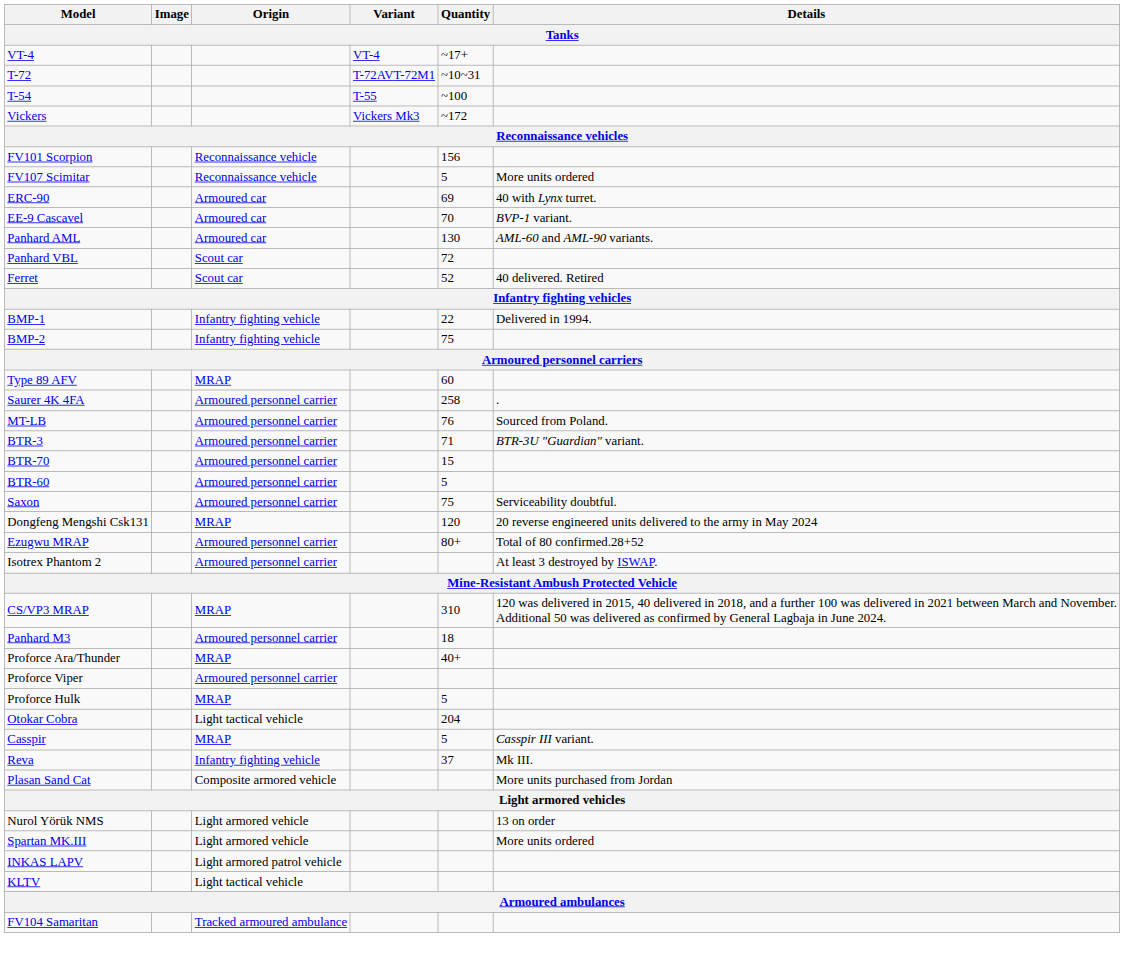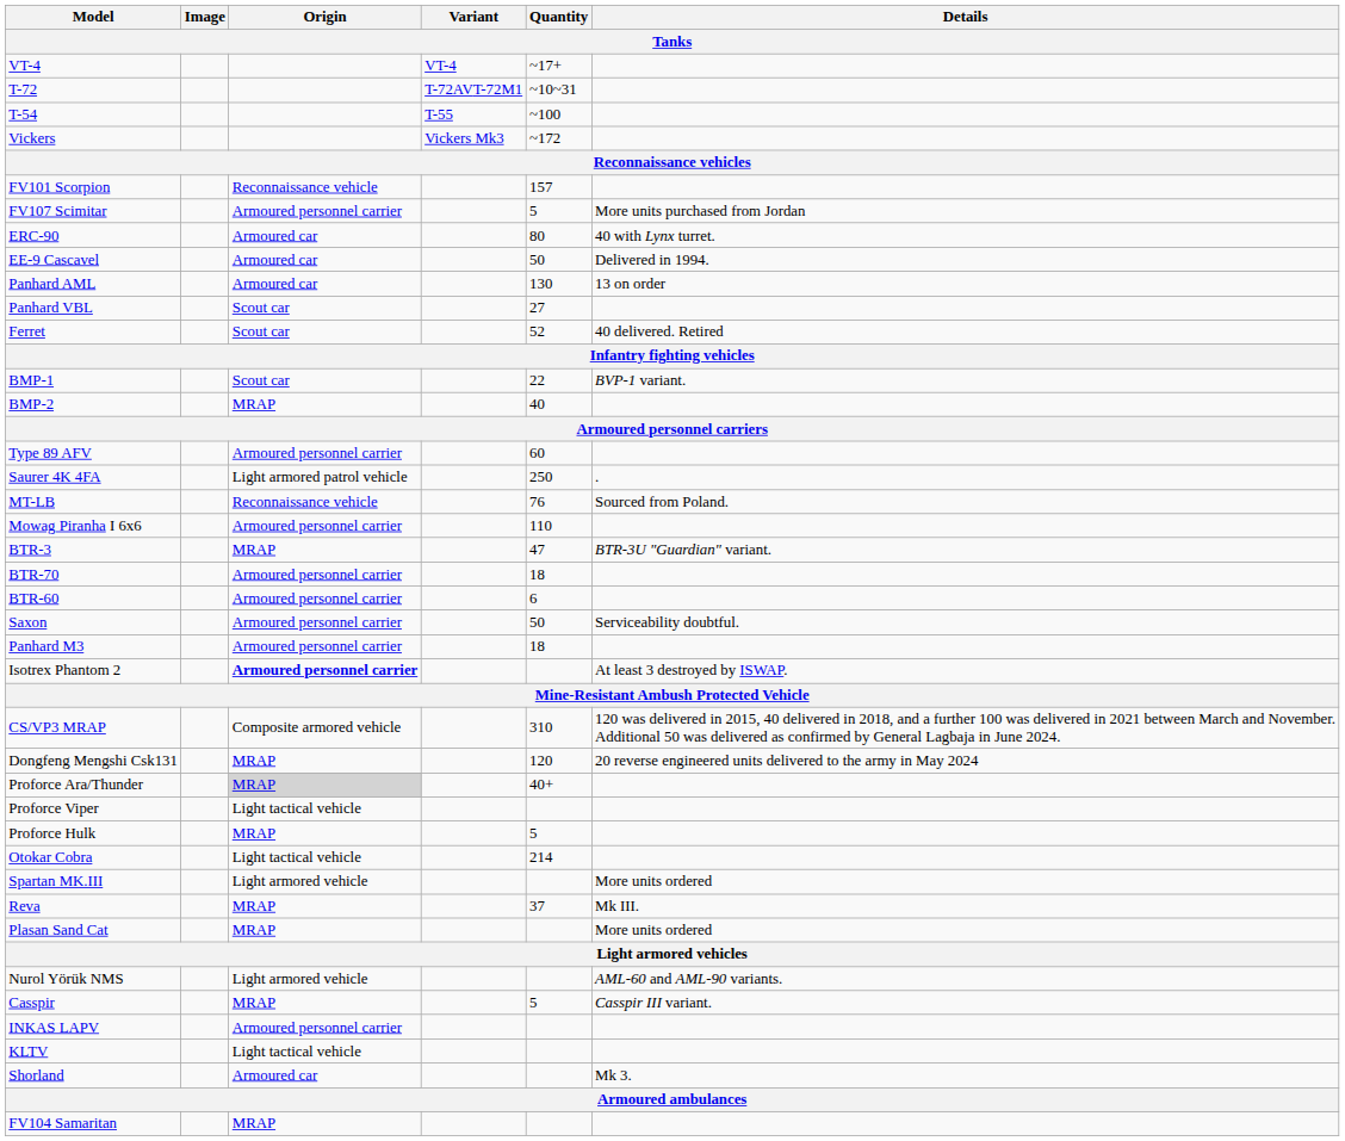FV101 Scorpion | Quantity: 156 -> 157
FV107 Scimitar | Origin: Reconnaissance vehicle -> Armoured personnel carrier
FV107 Scimitar | Details: More units ordered -> More units purchased from Jordan
ERC-90 | Quantity: 69 -> 80
EE-9 Cascavel | Quantity: 70 -> 50
EE-9 Cascavel | Details: BVP-1 variant. -> Delivered in 1994.
Panhard AML | Details: AML-60 and AML-90 variants. -> 13 on order
Panhard VBL | Quantity: 72 -> 27
BMP-1 | Origin: Infantry fighting vehicle -> Scout car
BMP-1 | Details: Delivered in 1994. -> BVP-1 variant.
BMP-2 | Origin: Infantry fighting vehicle -> MRAP
BMP-2 | Quantity: 75 -> 40
Type 89 AFV | Origin: MRAP -> Armoured personnel carrier
Saurer 4K 4FA | Origin: Armoured personnel carrier -> Light armored patrol vehicle
Saurer 4K 4FA | Quantity: 258 -> 250
MT-LB | Origin: Armoured personnel carrier -> Reconnaissance vehicle
+ row: Mowag Piranha I 6x6 | Armoured personnel carrier | 110
BTR-3 | Origin: Armoured personnel carrier -> MRAP
BTR-3 | Quantity: 71 -> 47
BTR-70 | Quantity: 15 -> 18
BTR-60 | Quantity: 5 -> 6
Saxon | Quantity: 75 -> 50
rows swapped: Panhard M3 <-> Dongfeng Mengshi Csk131
- row: Ezugwu MRAP | Armoured personnel carrier | 80+ | Total of 80 confirmed.28+52
Isotrex Phantom 2 | Origin: normal -> bold
CS/VP3 MRAP | Origin: MRAP -> Composite armored vehicle
Proforce Ara/Thunder | Origin: no background -> lightgrey background
Proforce Viper | Origin: Armoured personnel carrier -> Light tactical vehicle
Otokar Cobra | Quantity: 204 -> 214
rows swapped: Casspir <-> Spartan MK.III
Reva | Origin: Infantry fighting vehicle -> MRAP
Plasan Sand Cat | Origin: Composite armored vehicle -> MRAP
Plasan Sand Cat | Details: More units purchased from Jordan -> More units ordered
Nurol Yörük NMS | Details: 13 on order -> AML-60 and AML-90 variants.
INKAS LAPV | Origin: Light armored patrol vehicle -> Armoured personnel carrier
+ row: Shorland | Armoured car | Mk 3.
FV104 Samaritan | Origin: Tracked armoured ambulance -> MRAP
